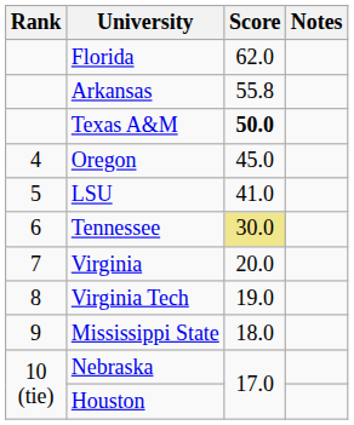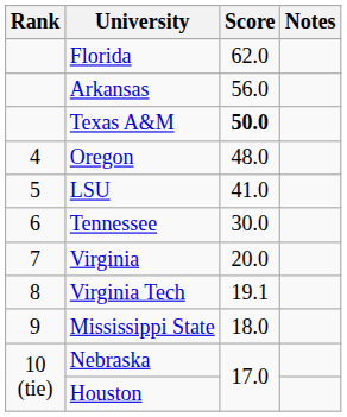Arkansas | Score: 55.8 -> 56.0
Oregon | Score: 45.0 -> 48.0
Tennessee | Score: khaki background -> no background
Virginia Tech | Score: 19.0 -> 19.1
